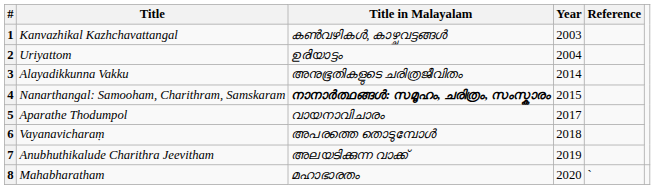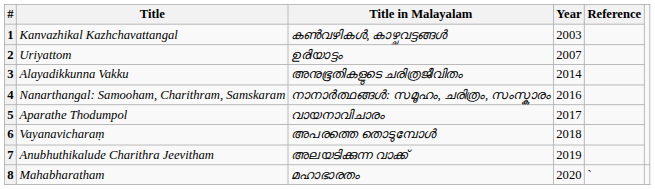2 | Year: 2004 -> 2007
4 | Title in Malayalam: bold -> normal
4 | Year: 2015 -> 2016
